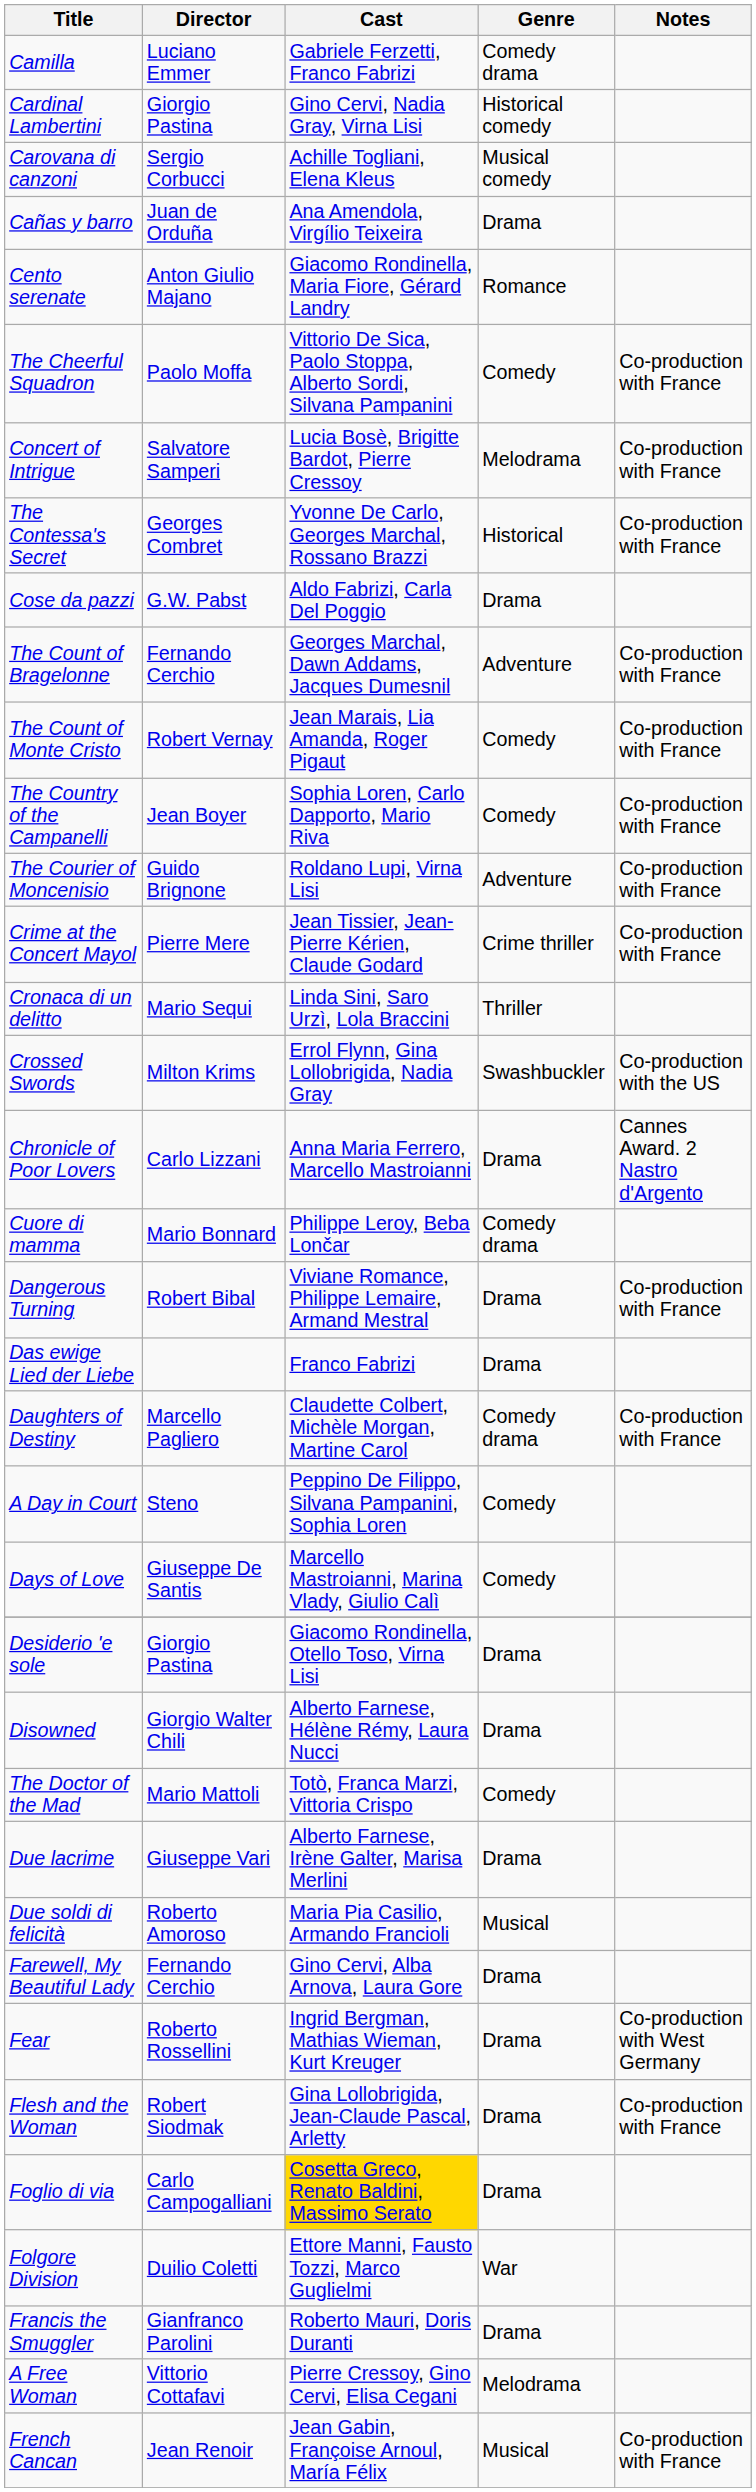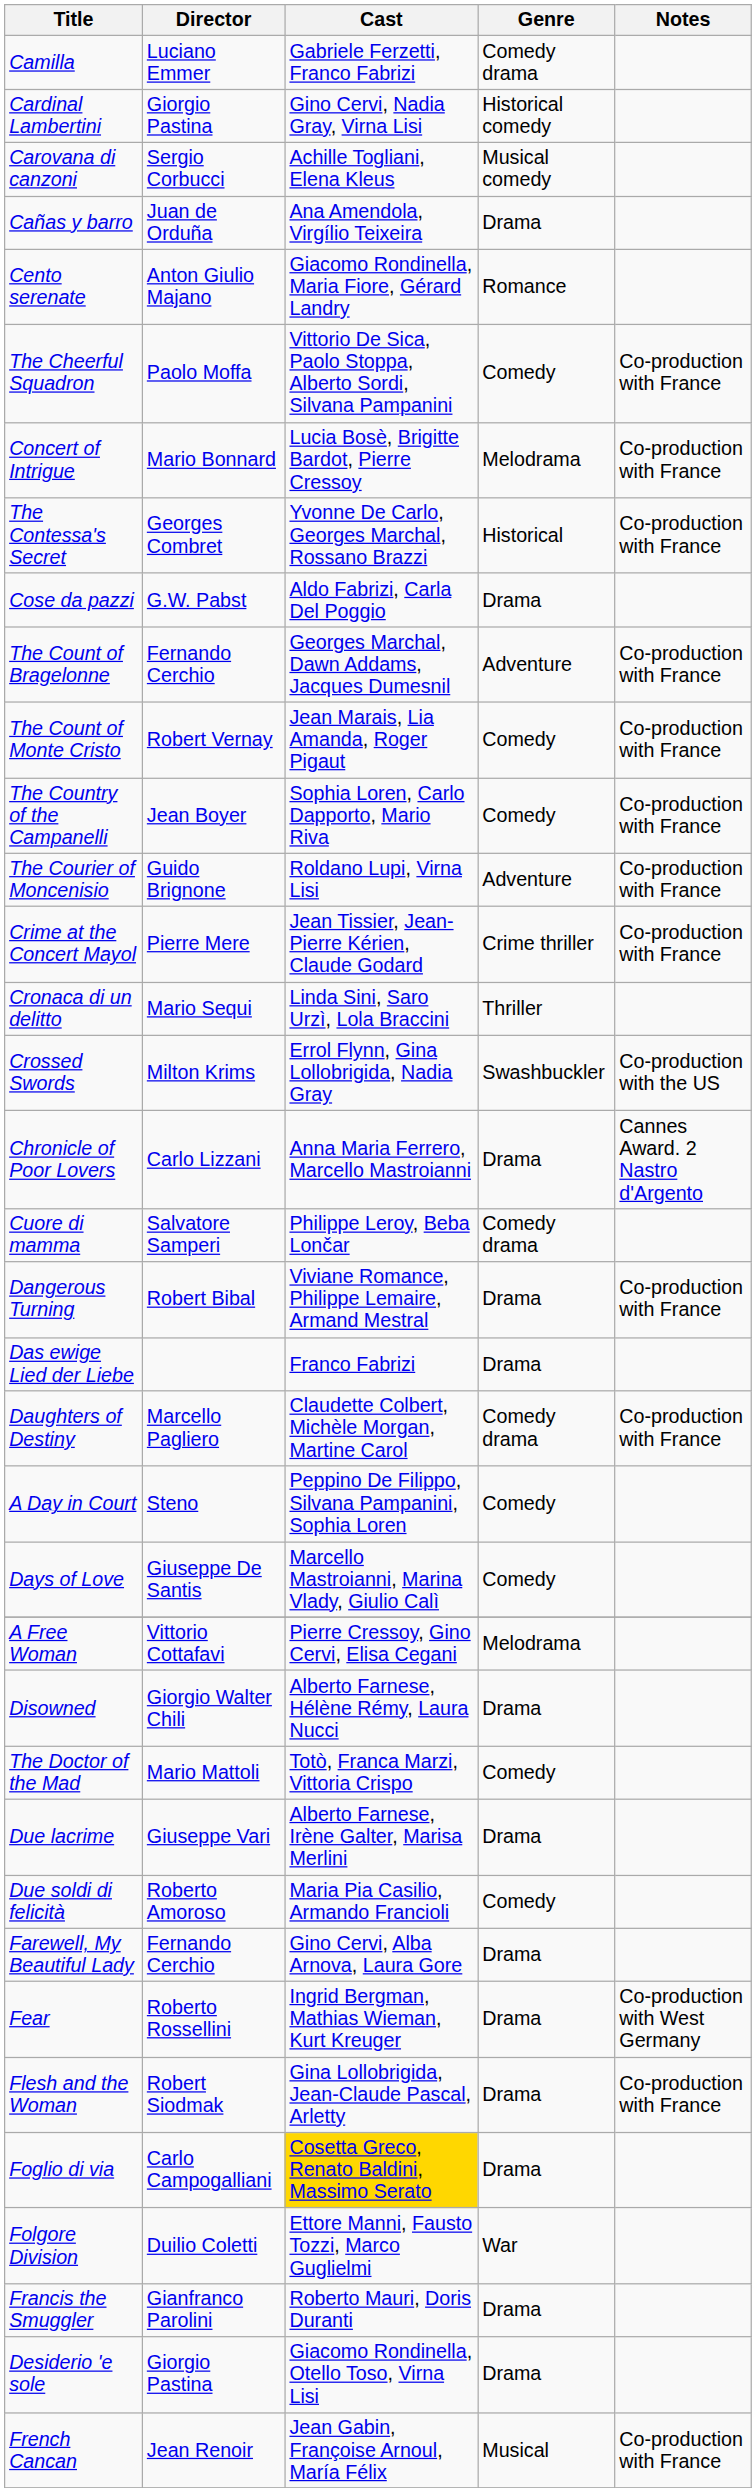Concert of Intrigue | Director: Salvatore Samperi -> Mario Bonnard
Cuore di mamma | Director: Mario Bonnard -> Salvatore Samperi
rows swapped: Desiderio 'e sole <-> A Free Woman
Due soldi di felicità | Genre: Musical -> Comedy
